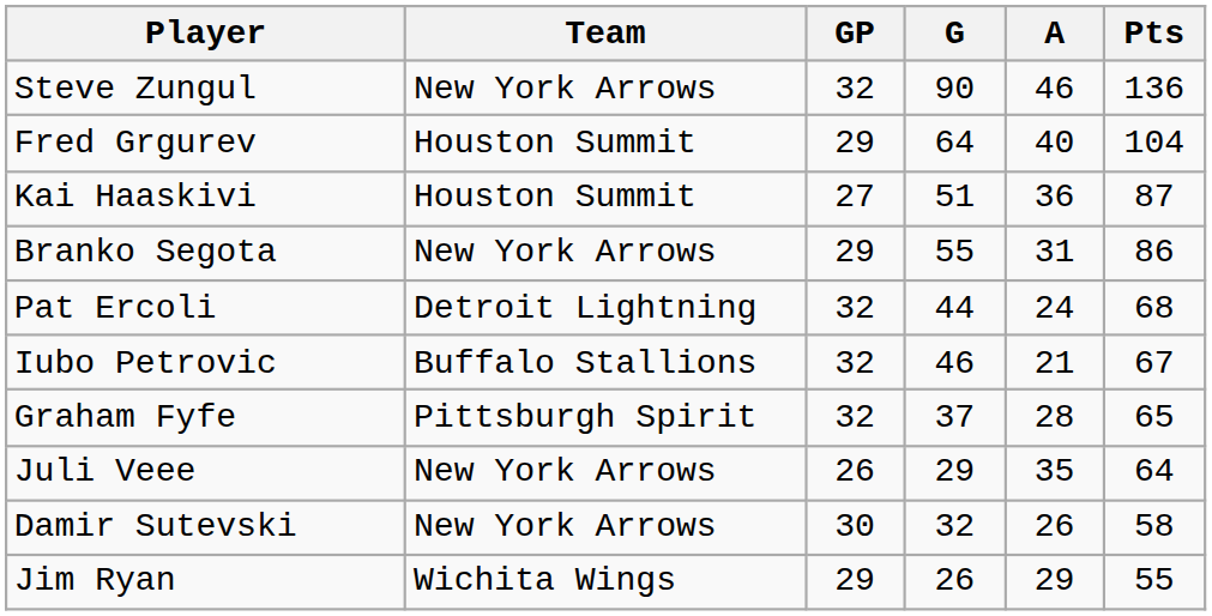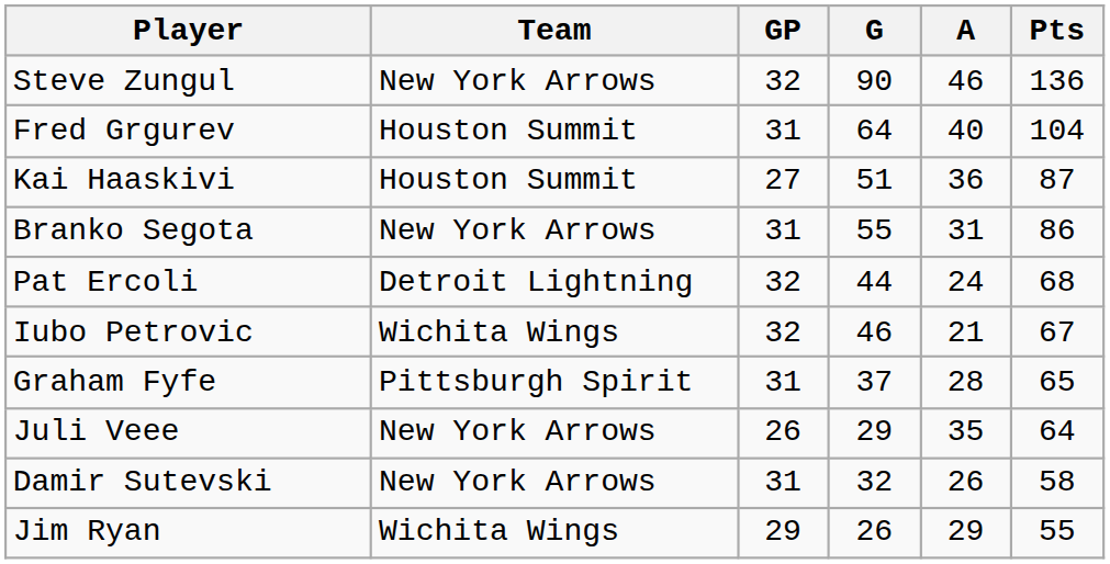Fred Grgurev | GP: 29 -> 31
Branko Segota | GP: 29 -> 31
Iubo Petrovic | Team: Buffalo Stallions -> Wichita Wings
Graham Fyfe | GP: 32 -> 31
Damir Sutevski | GP: 30 -> 31
